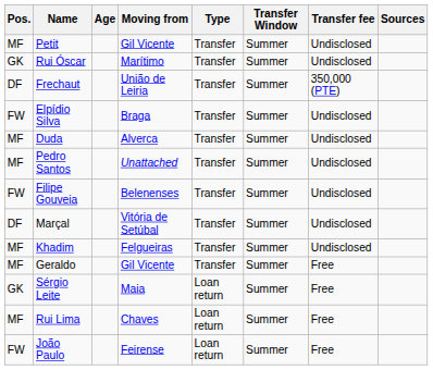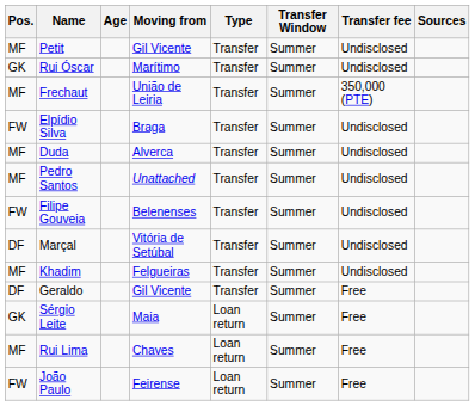Frechaut | Pos.: DF -> MF
Geraldo | Pos.: MF -> DF
